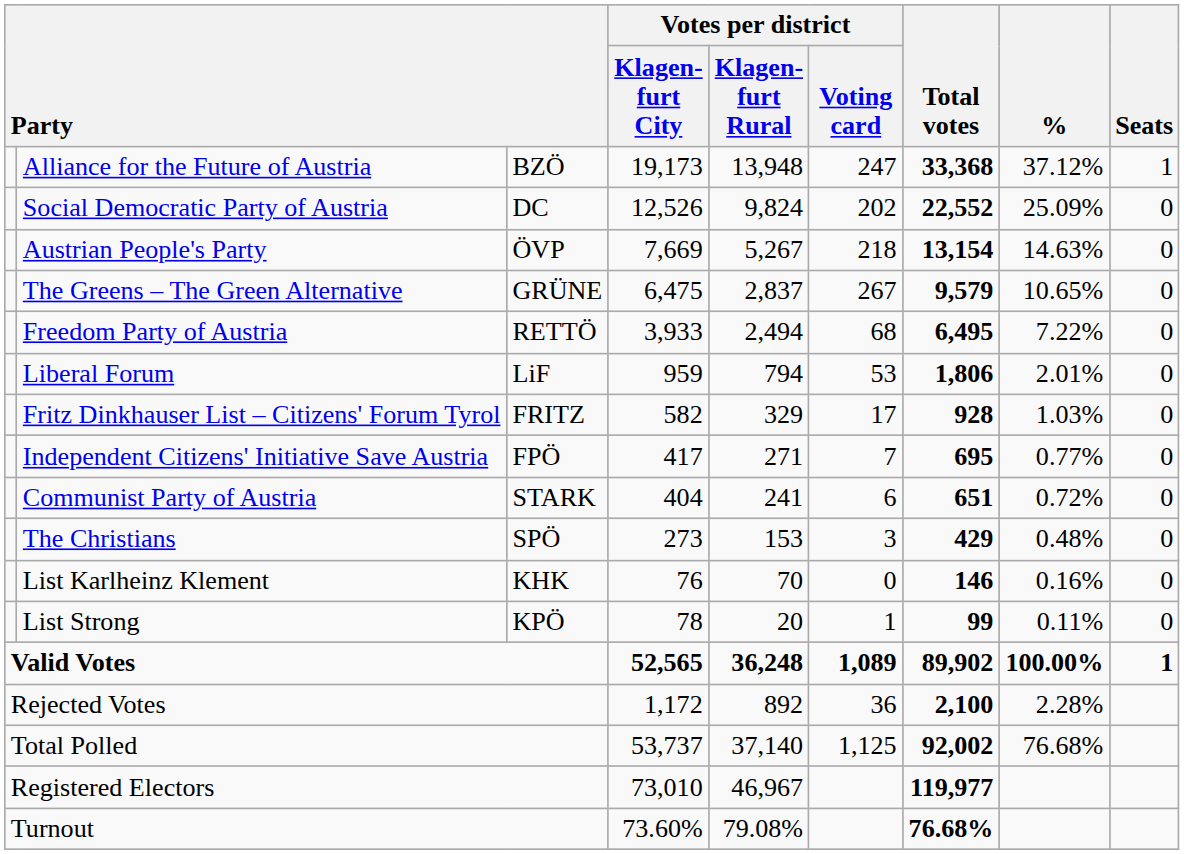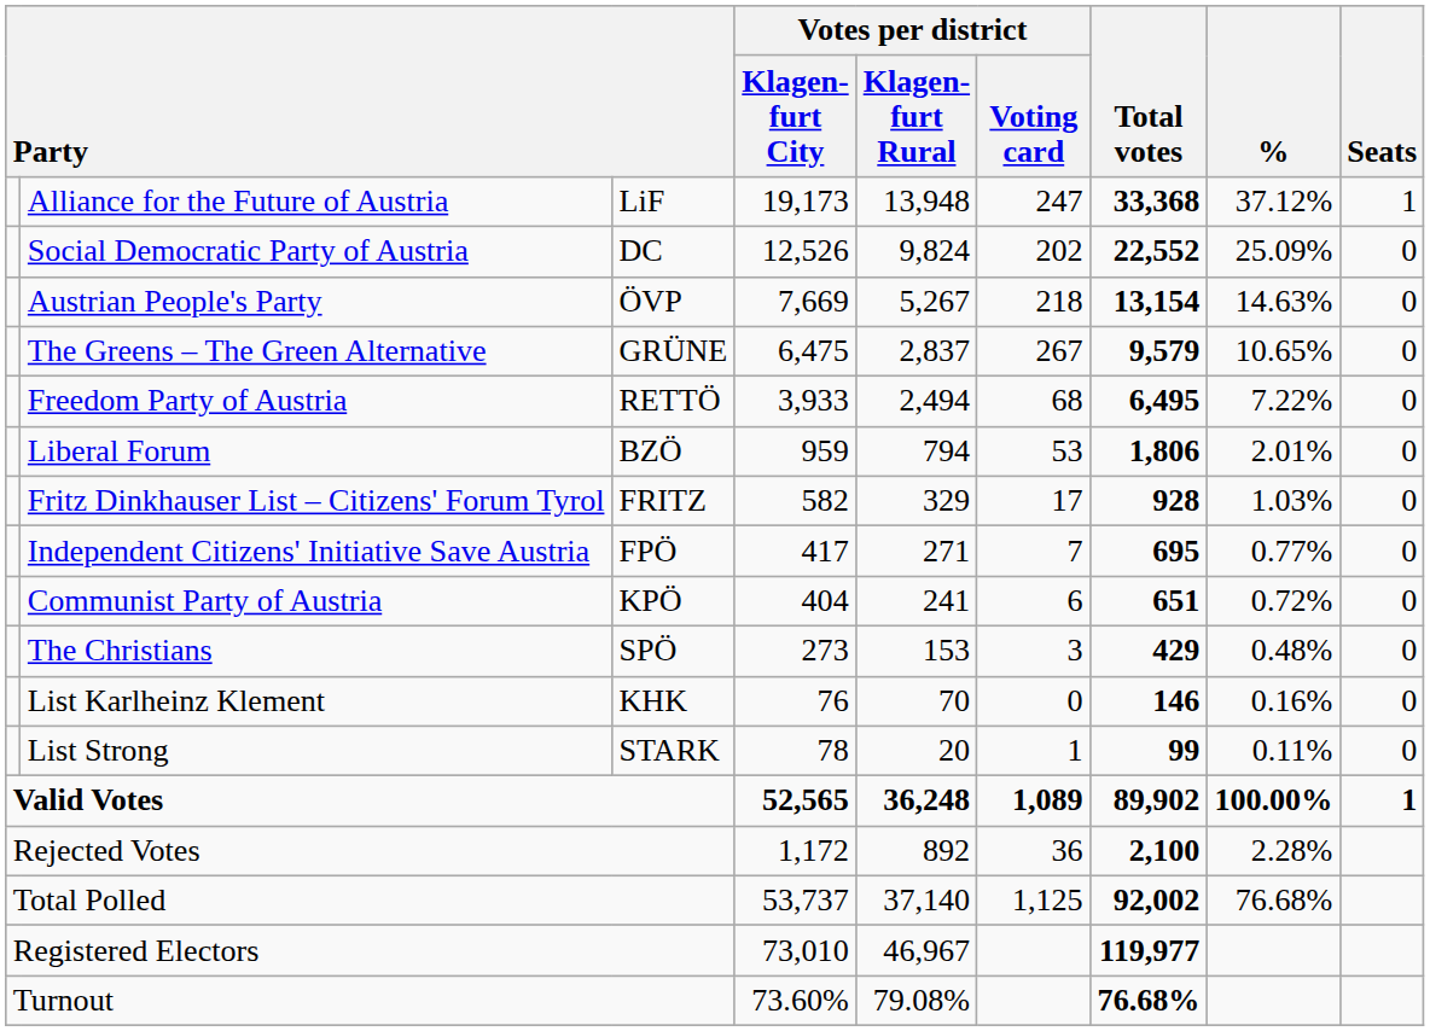Alliance for the Future of Austria | column 3: BZÖ -> LiF
Liberal Forum | column 3: LiF -> BZÖ
Communist Party of Austria | column 3: STARK -> KPÖ
List Strong | column 3: KPÖ -> STARK
